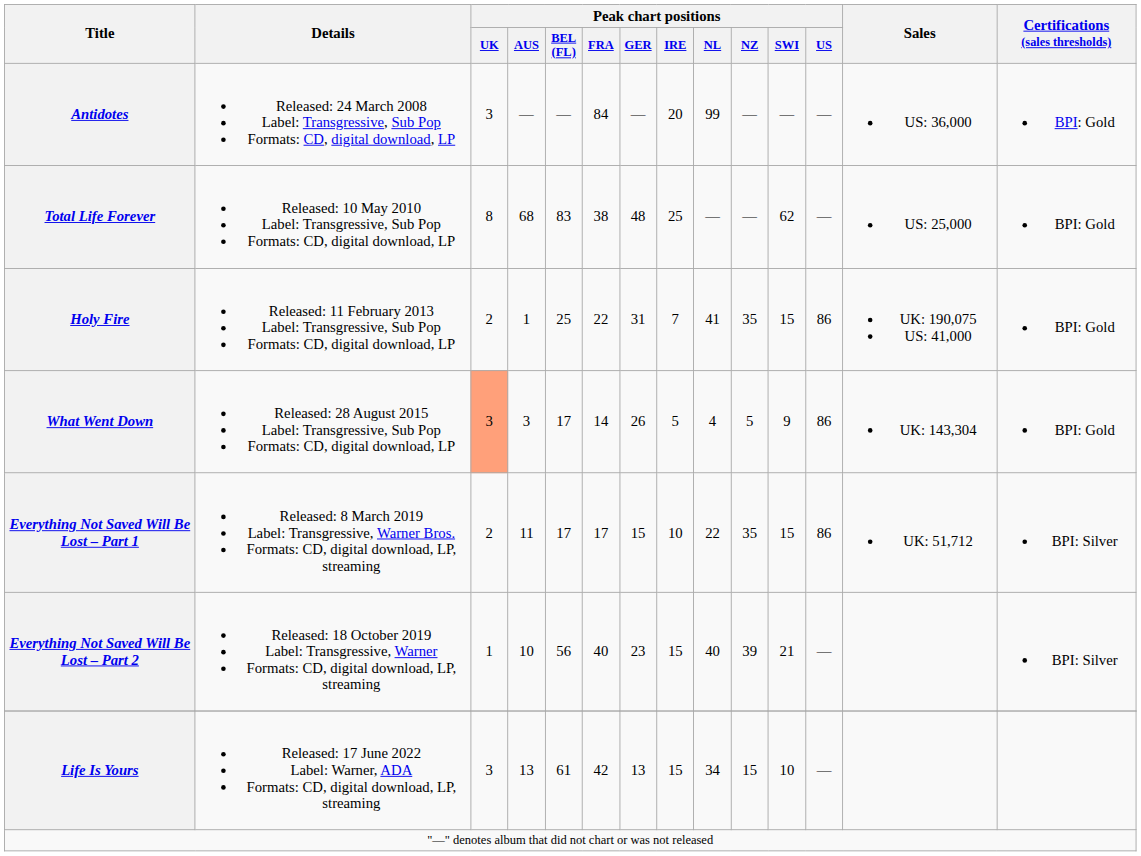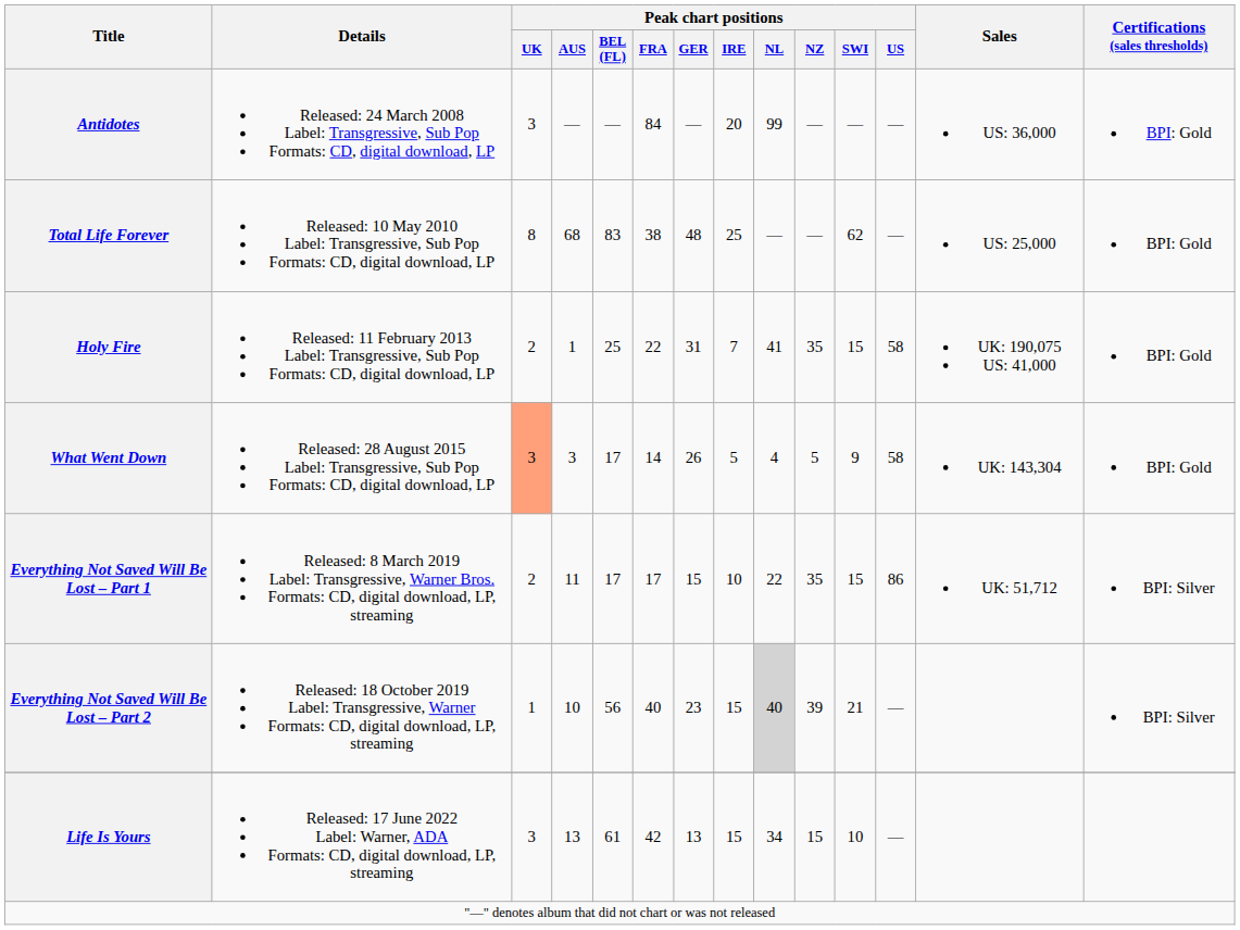Holy Fire | Peak chart positions / US: 86 -> 58
What Went Down | Peak chart positions / US: 86 -> 58
Everything Not Saved Will Be Lost – Part 2 | Peak chart positions / NL: no background -> lightgrey background
